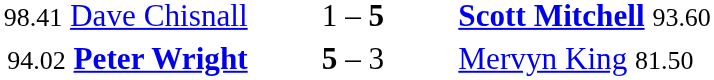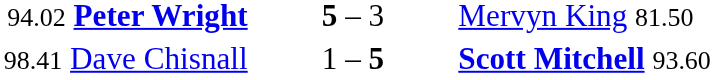rows swapped: 98.41 Dave Chisnall <-> 94.02 Peter Wright
